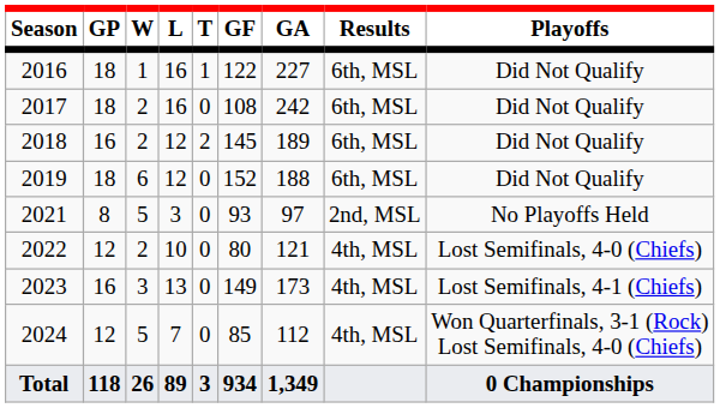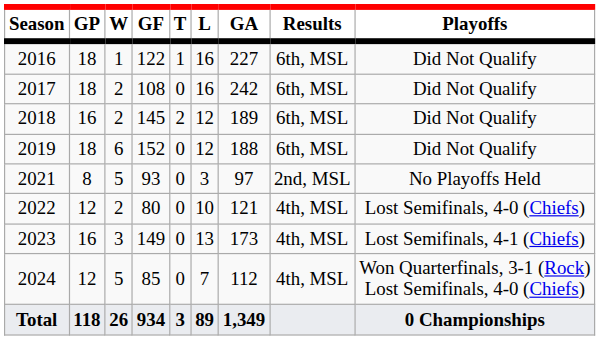columns swapped: L <-> GF
